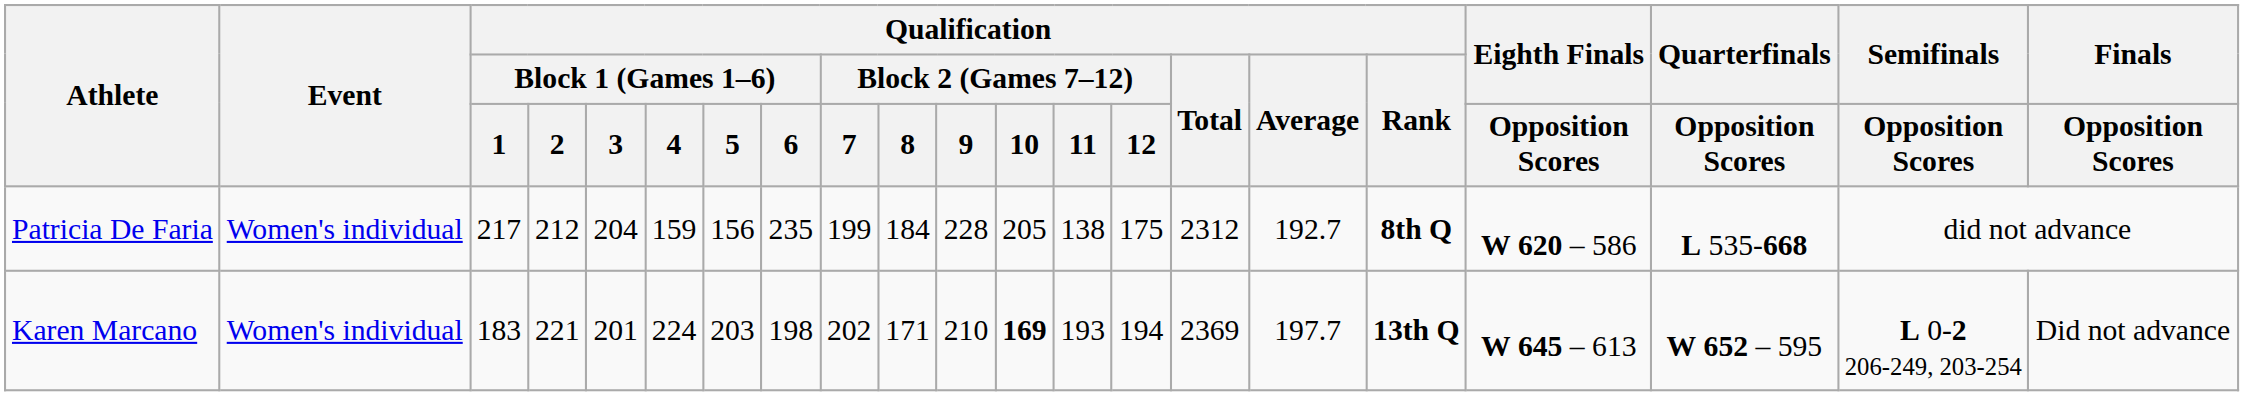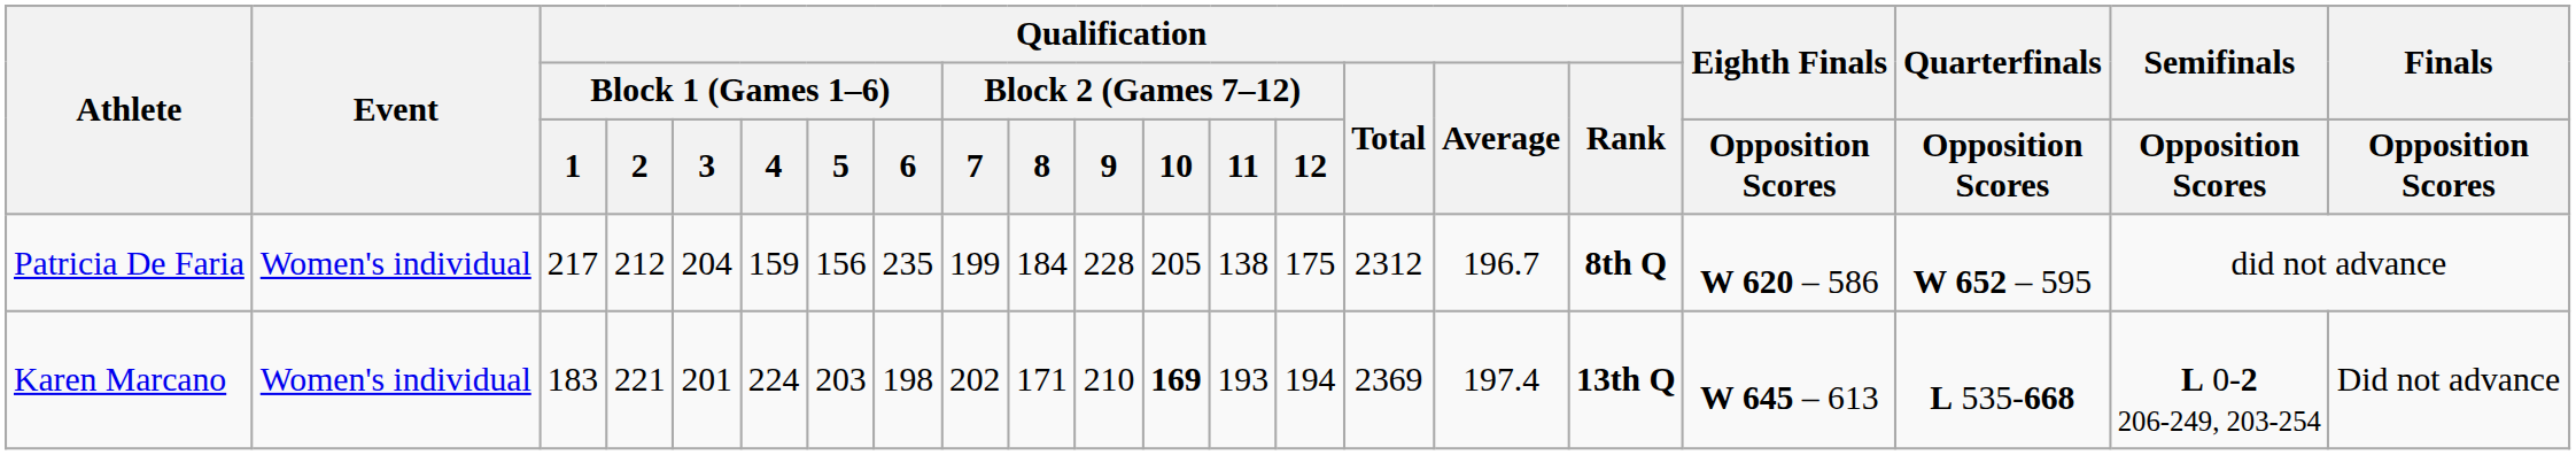Patricia De Faria | Qualification / Average: 192.7 -> 196.7
Patricia De Faria | Quarterfinals / Opposition Scores: L 535-668 -> W 652 – 595
Karen Marcano | Qualification / Average: 197.7 -> 197.4
Karen Marcano | Quarterfinals / Opposition Scores: W 652 – 595 -> L 535-668
